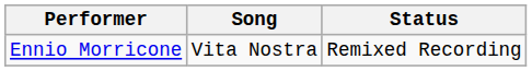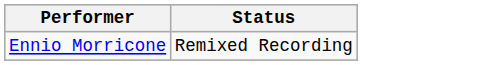- column: Song | Vita Nostra
